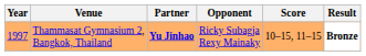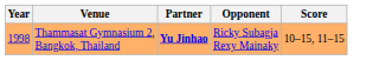- column: Result | Bronze
Thammasat Gymnasium 2, Bangkok, Thailand | Year: 1997 -> 1998
